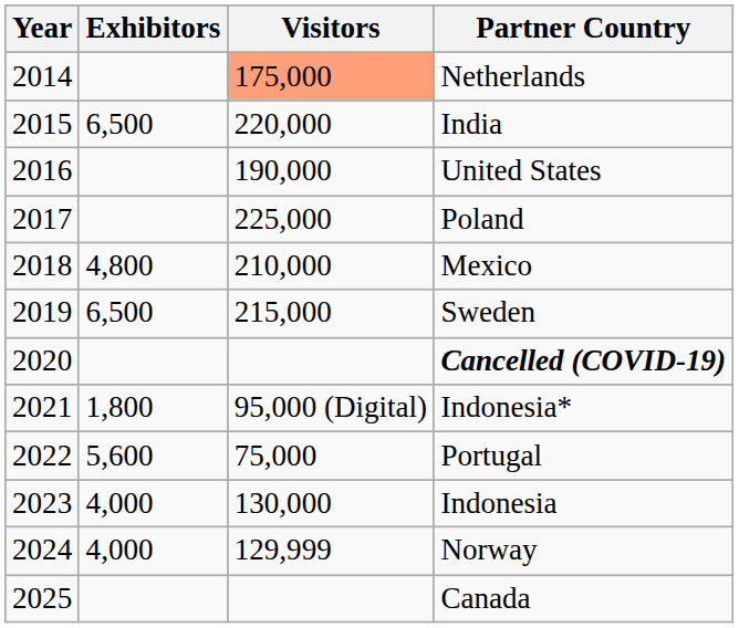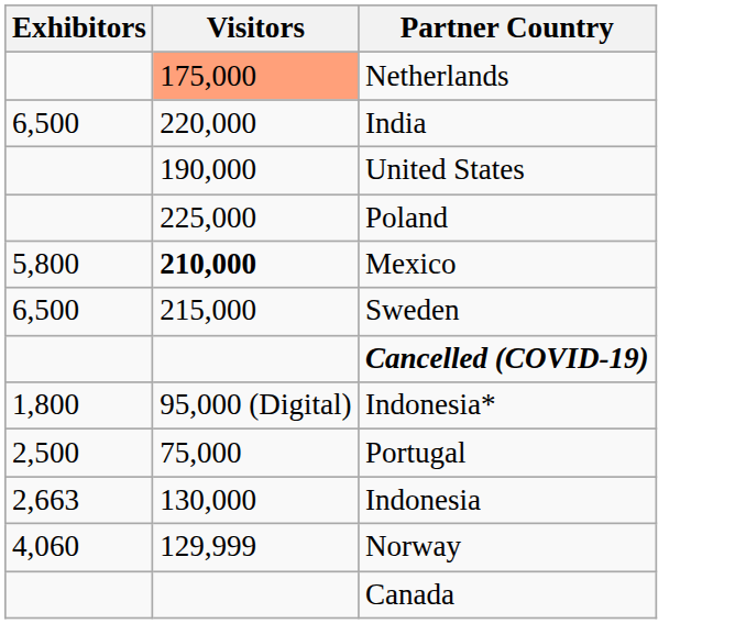- column: Year | 2014 | 2015 | 2016 | 2017 | 2018 | 2019 | 2020 | 2021 | 2022 | 2023 | 2024 | 2025
Mexico | Exhibitors: 4,800 -> 5,800
Mexico | Visitors: normal -> bold
Portugal | Exhibitors: 5,600 -> 2,500
Indonesia | Exhibitors: 4,000 -> 2,663
Norway | Exhibitors: 4,000 -> 4,060
